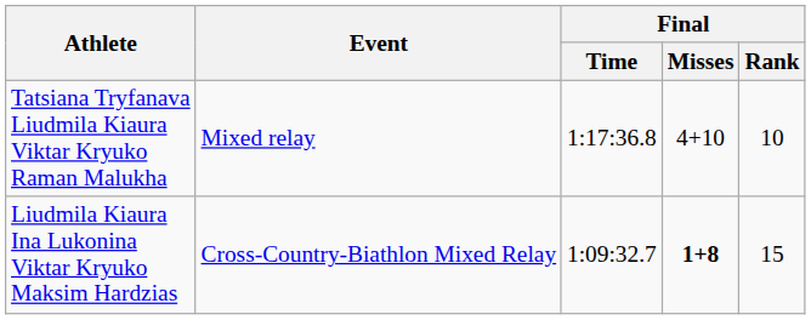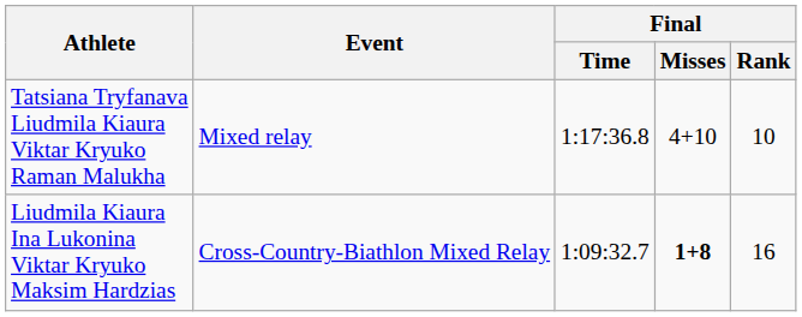Liudmila Kiaura Ina Lukonina Viktar Kryuko Maksim Hardzias | Final / Rank: 15 -> 16
